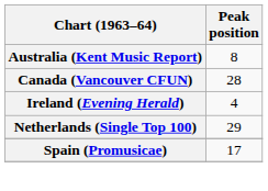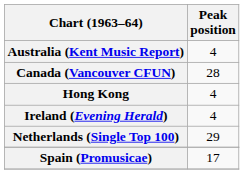Australia (Kent Music Report) | Peak position: 8 -> 4
+ row: Hong Kong | 4
